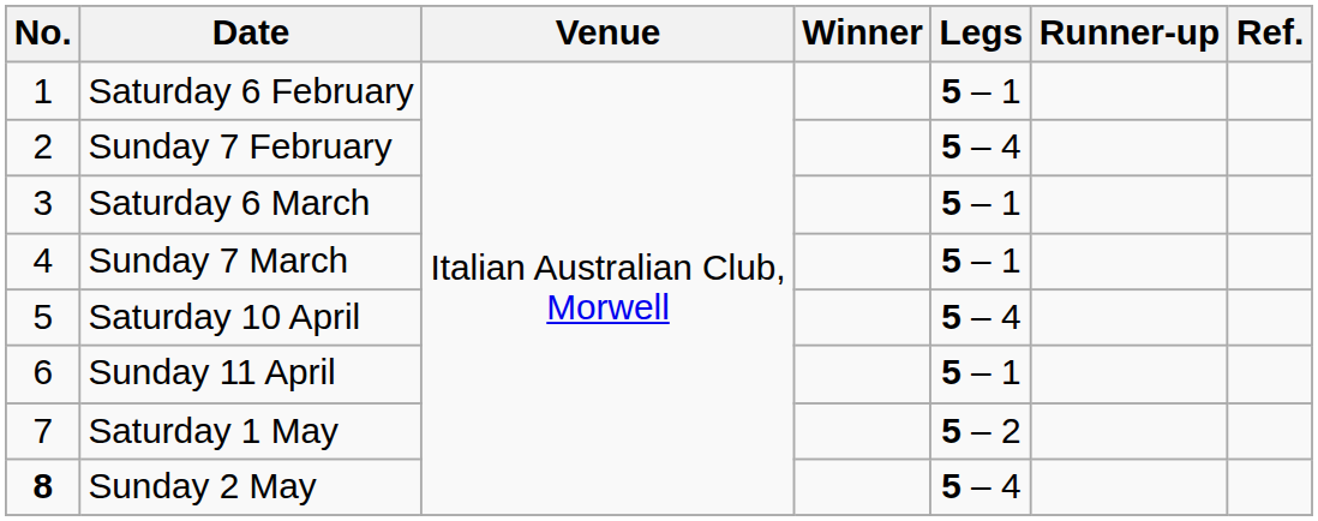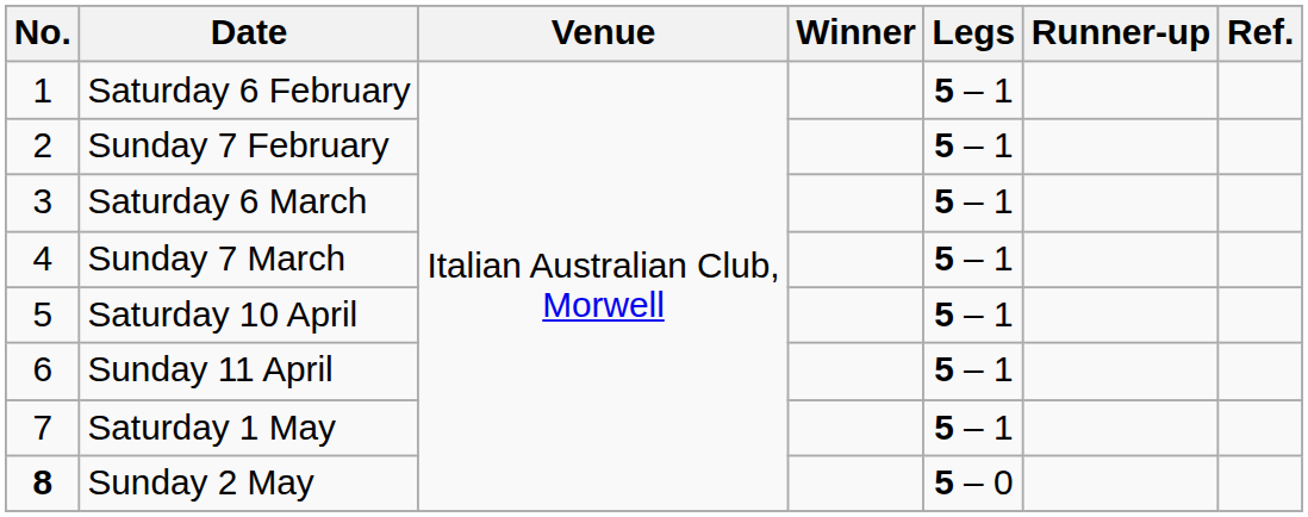Sunday 7 February | Legs: 5 – 4 -> 5 – 1
Saturday 10 April | Legs: 5 – 4 -> 5 – 1
Saturday 1 May | Legs: 5 – 2 -> 5 – 1
Sunday 2 May | Legs: 5 – 4 -> 5 – 0
